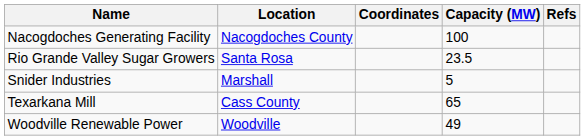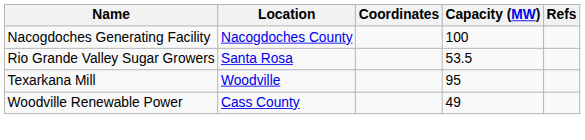Rio Grande Valley Sugar Growers | Capacity (MW): 23.5 -> 53.5
- row: Snider Industries | Marshall | 5
Texarkana Mill | Location: Cass County -> Woodville
Texarkana Mill | Capacity (MW): 65 -> 95
Woodville Renewable Power | Location: Woodville -> Cass County
